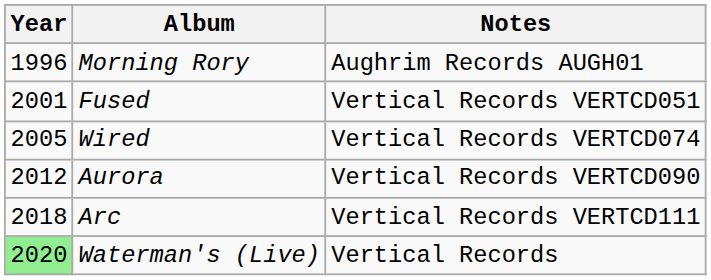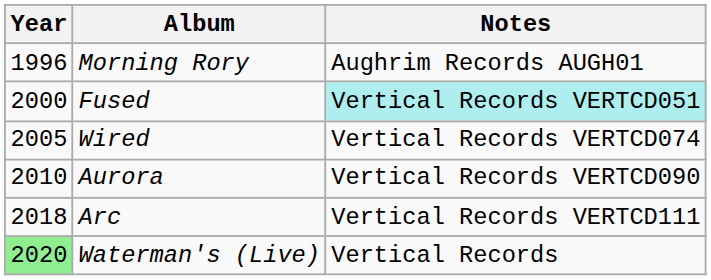Fused | Year: 2001 -> 2000
Fused | Notes: no background -> paleturquoise background
Aurora | Year: 2012 -> 2010
